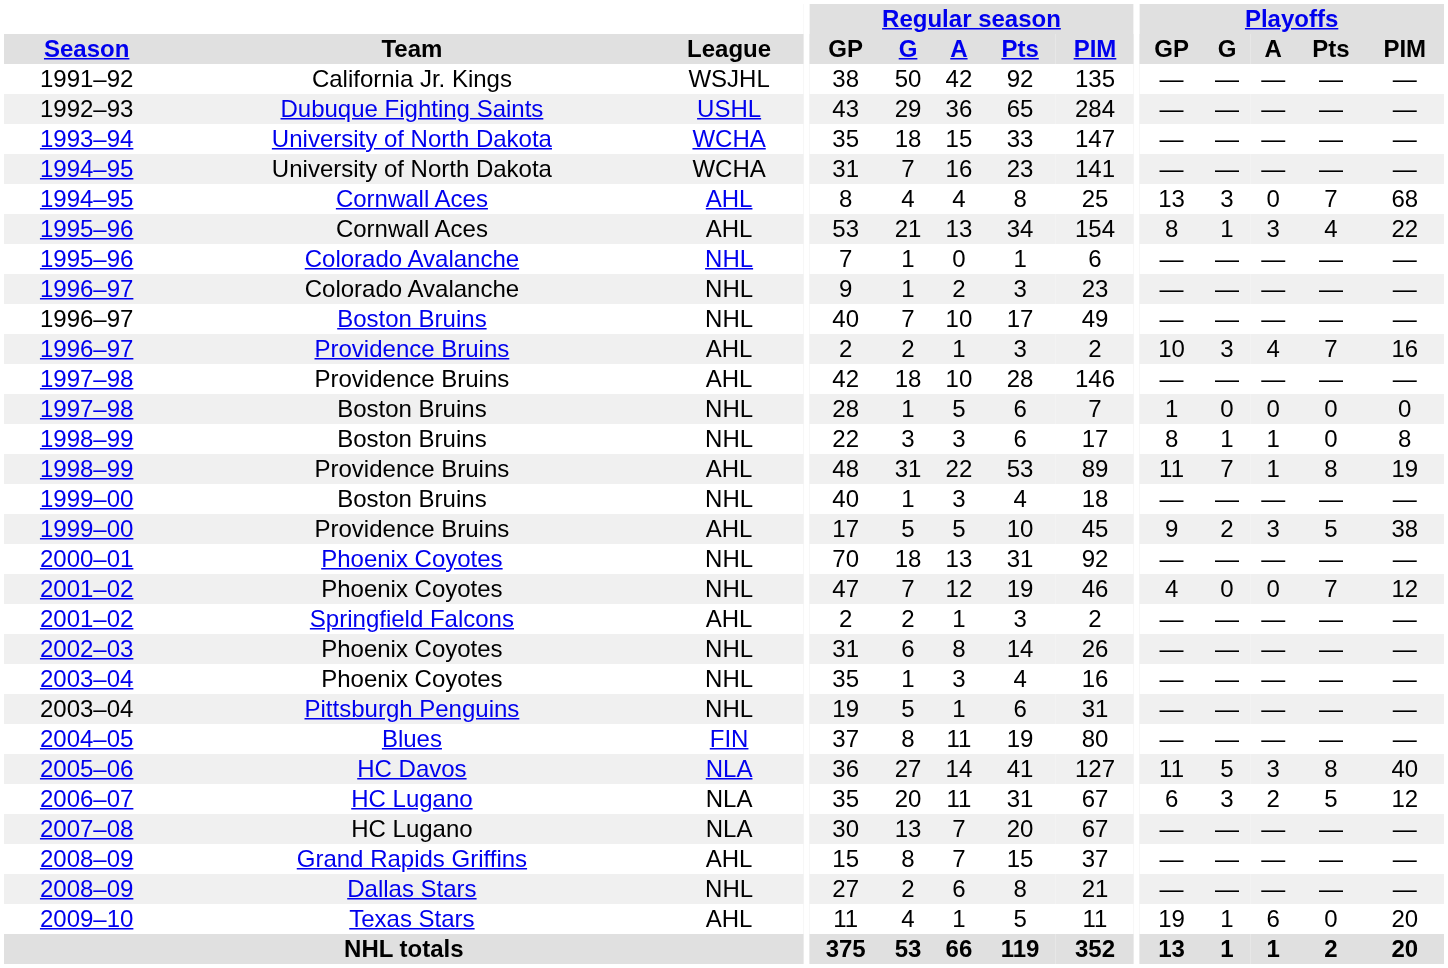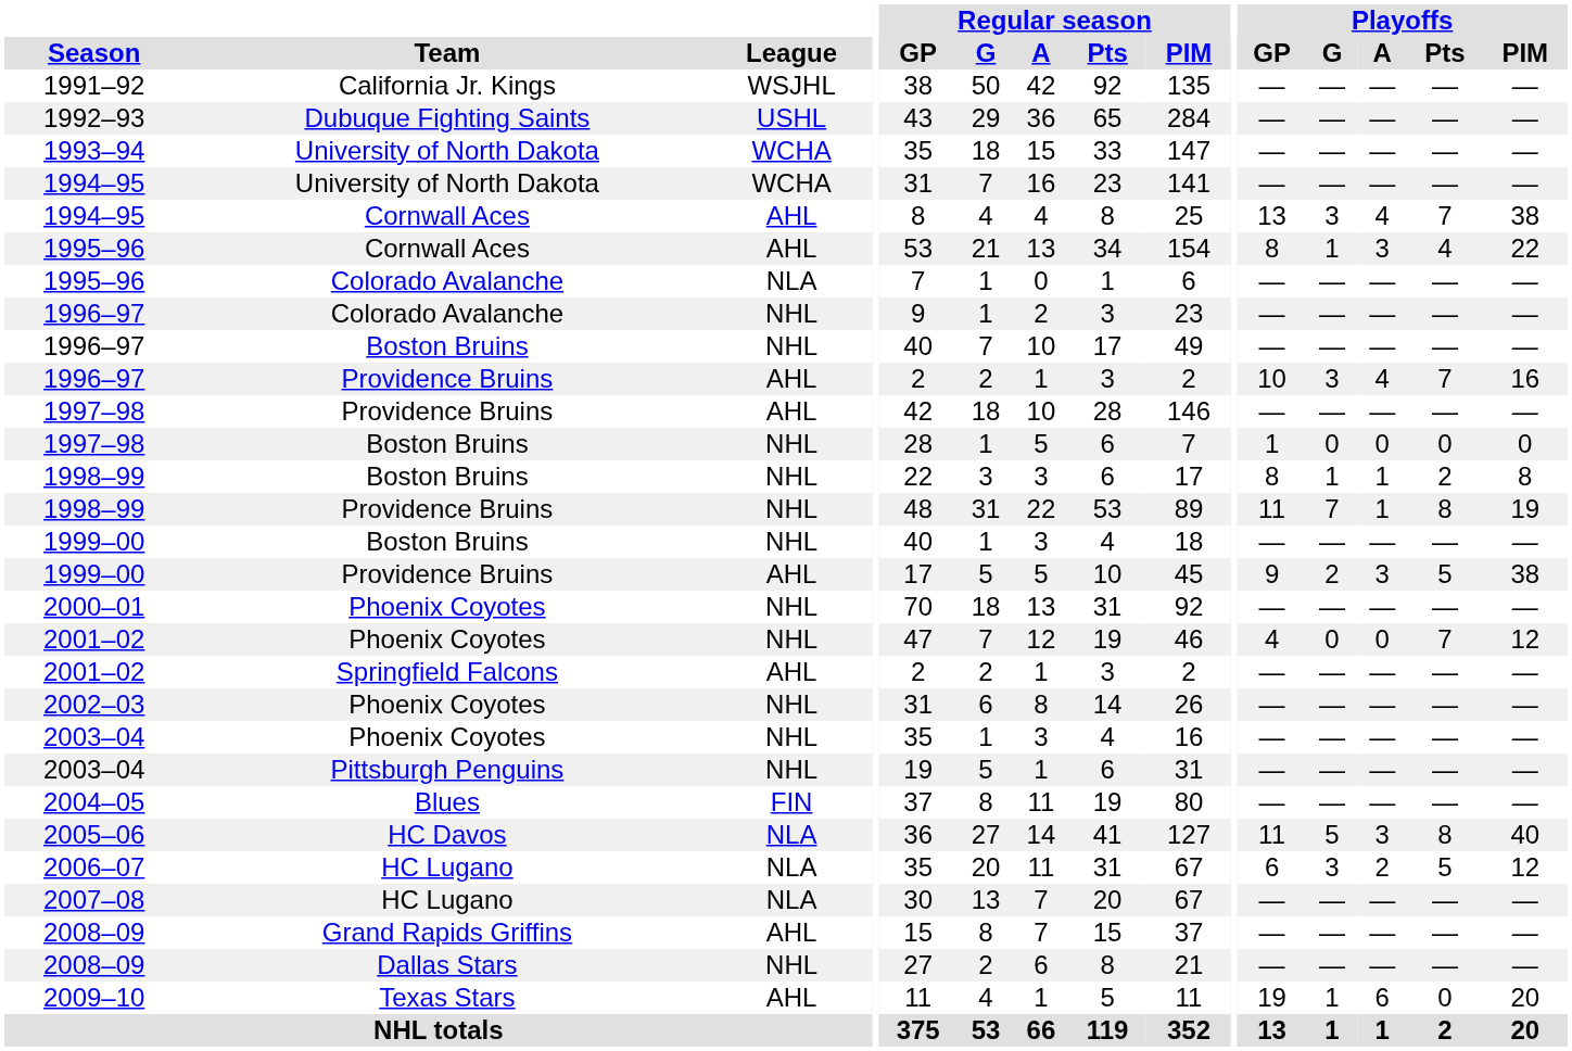1994–95 / Cornwall Aces | Playoffs / A: 0 -> 4
1994–95 / Cornwall Aces | Playoffs / PIM: 68 -> 38
1995–96 / Colorado Avalanche | League: NHL -> NLA
1998–99 / Boston Bruins | Playoffs / Pts: 0 -> 2
1998–99 / Providence Bruins | League: AHL -> NHL
